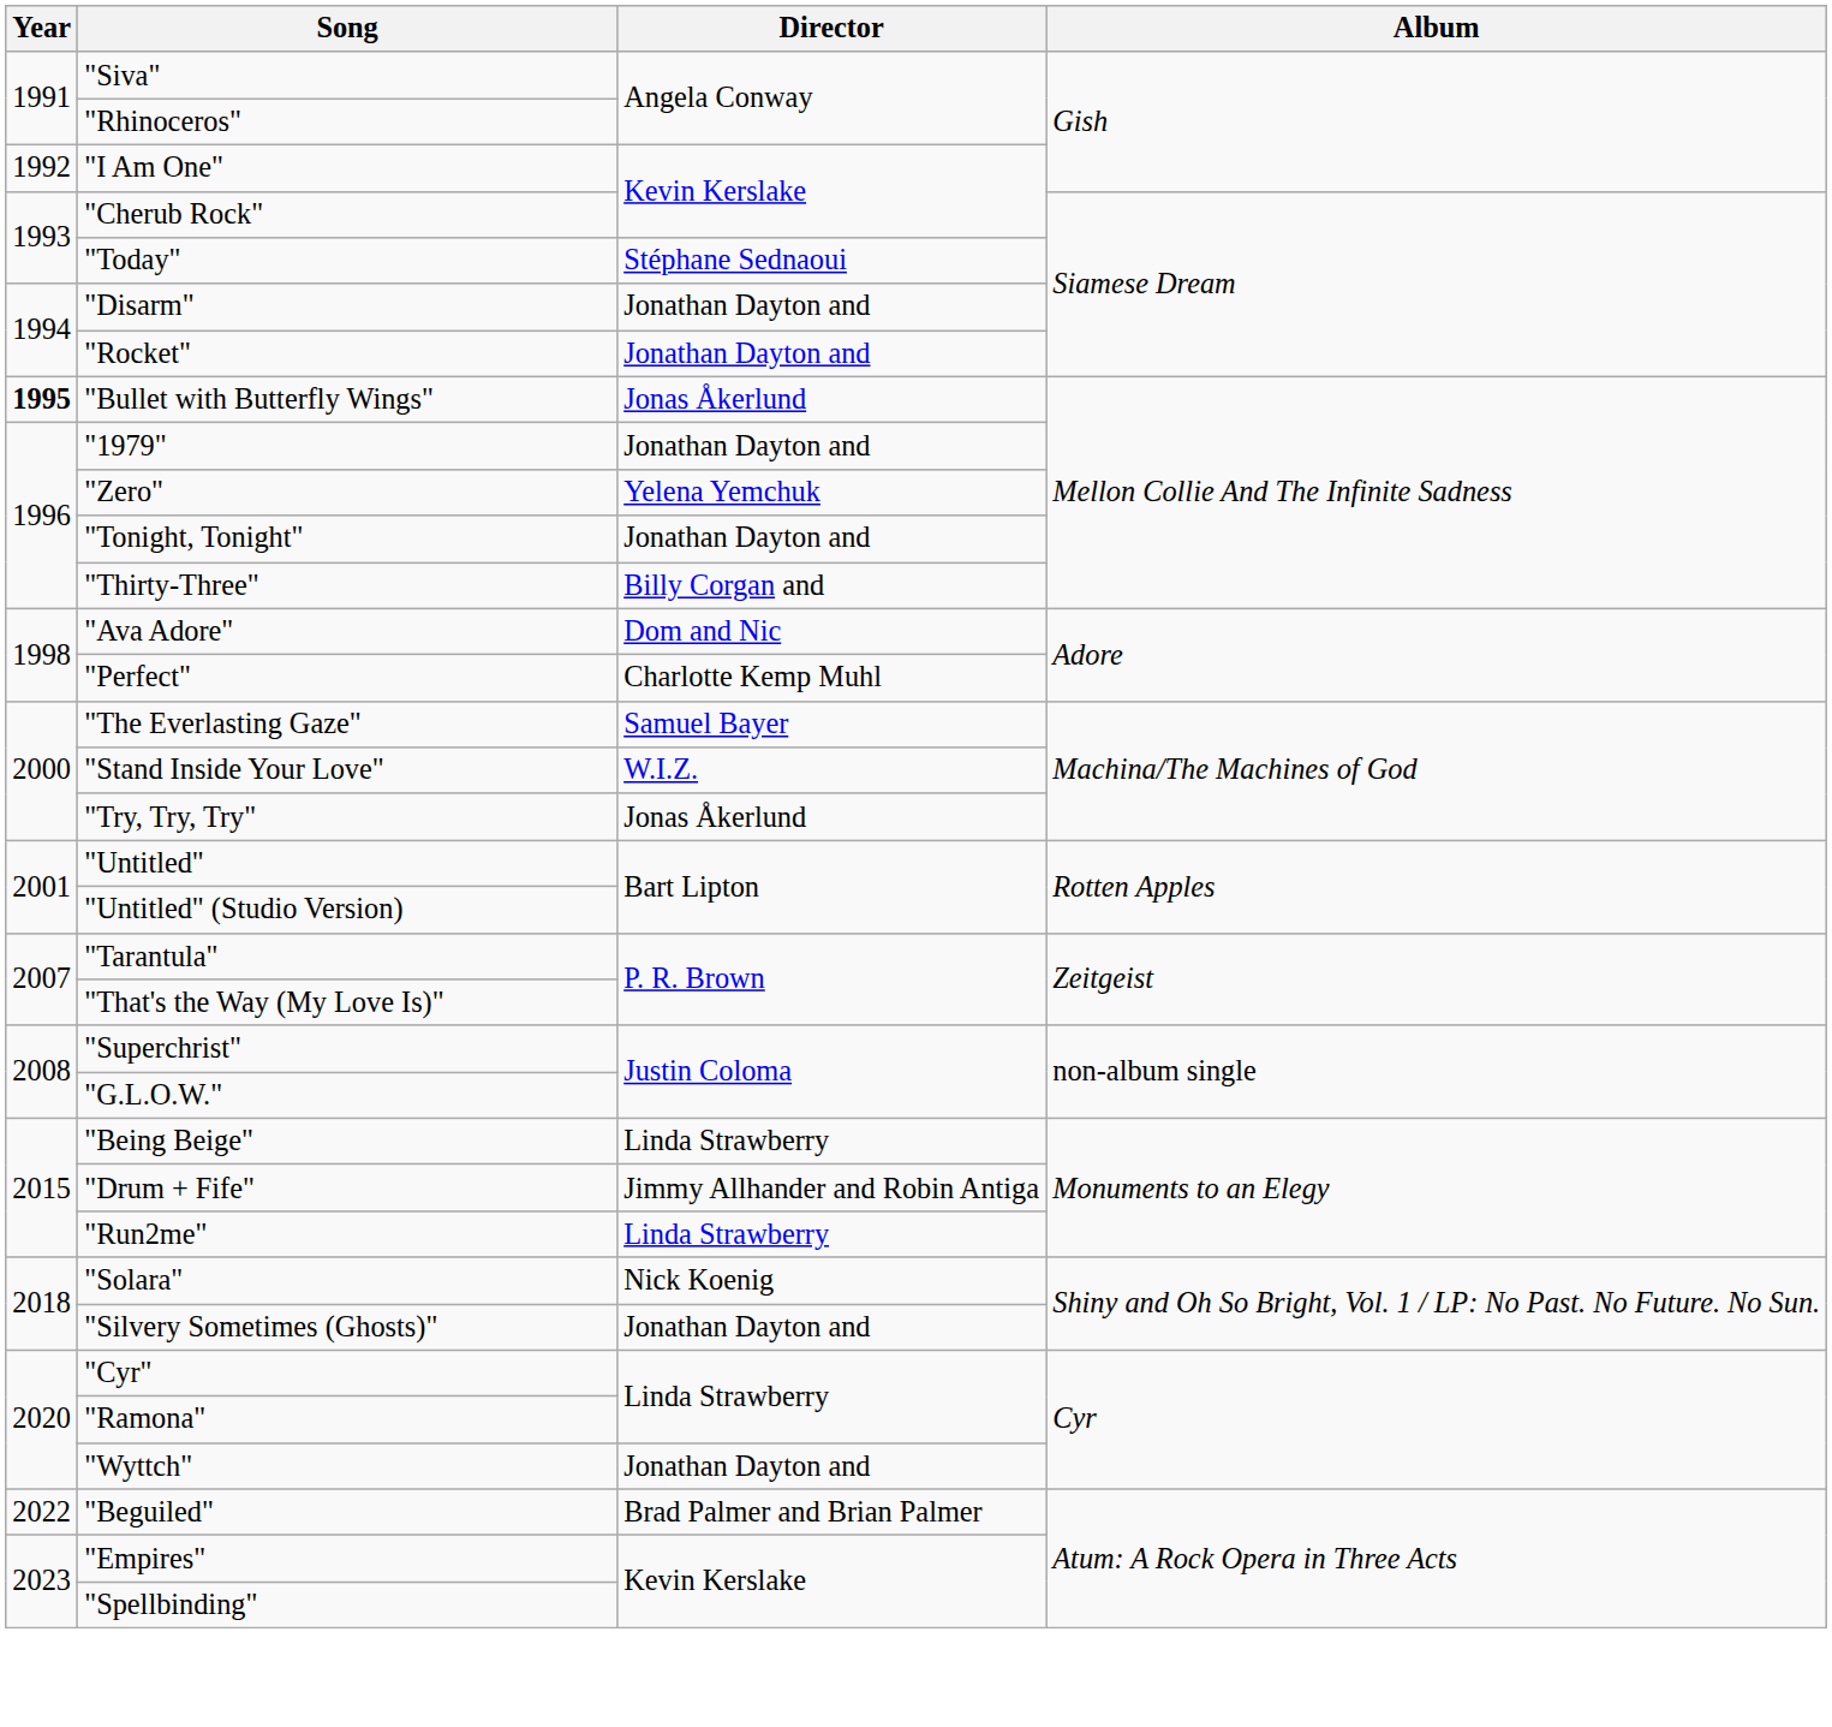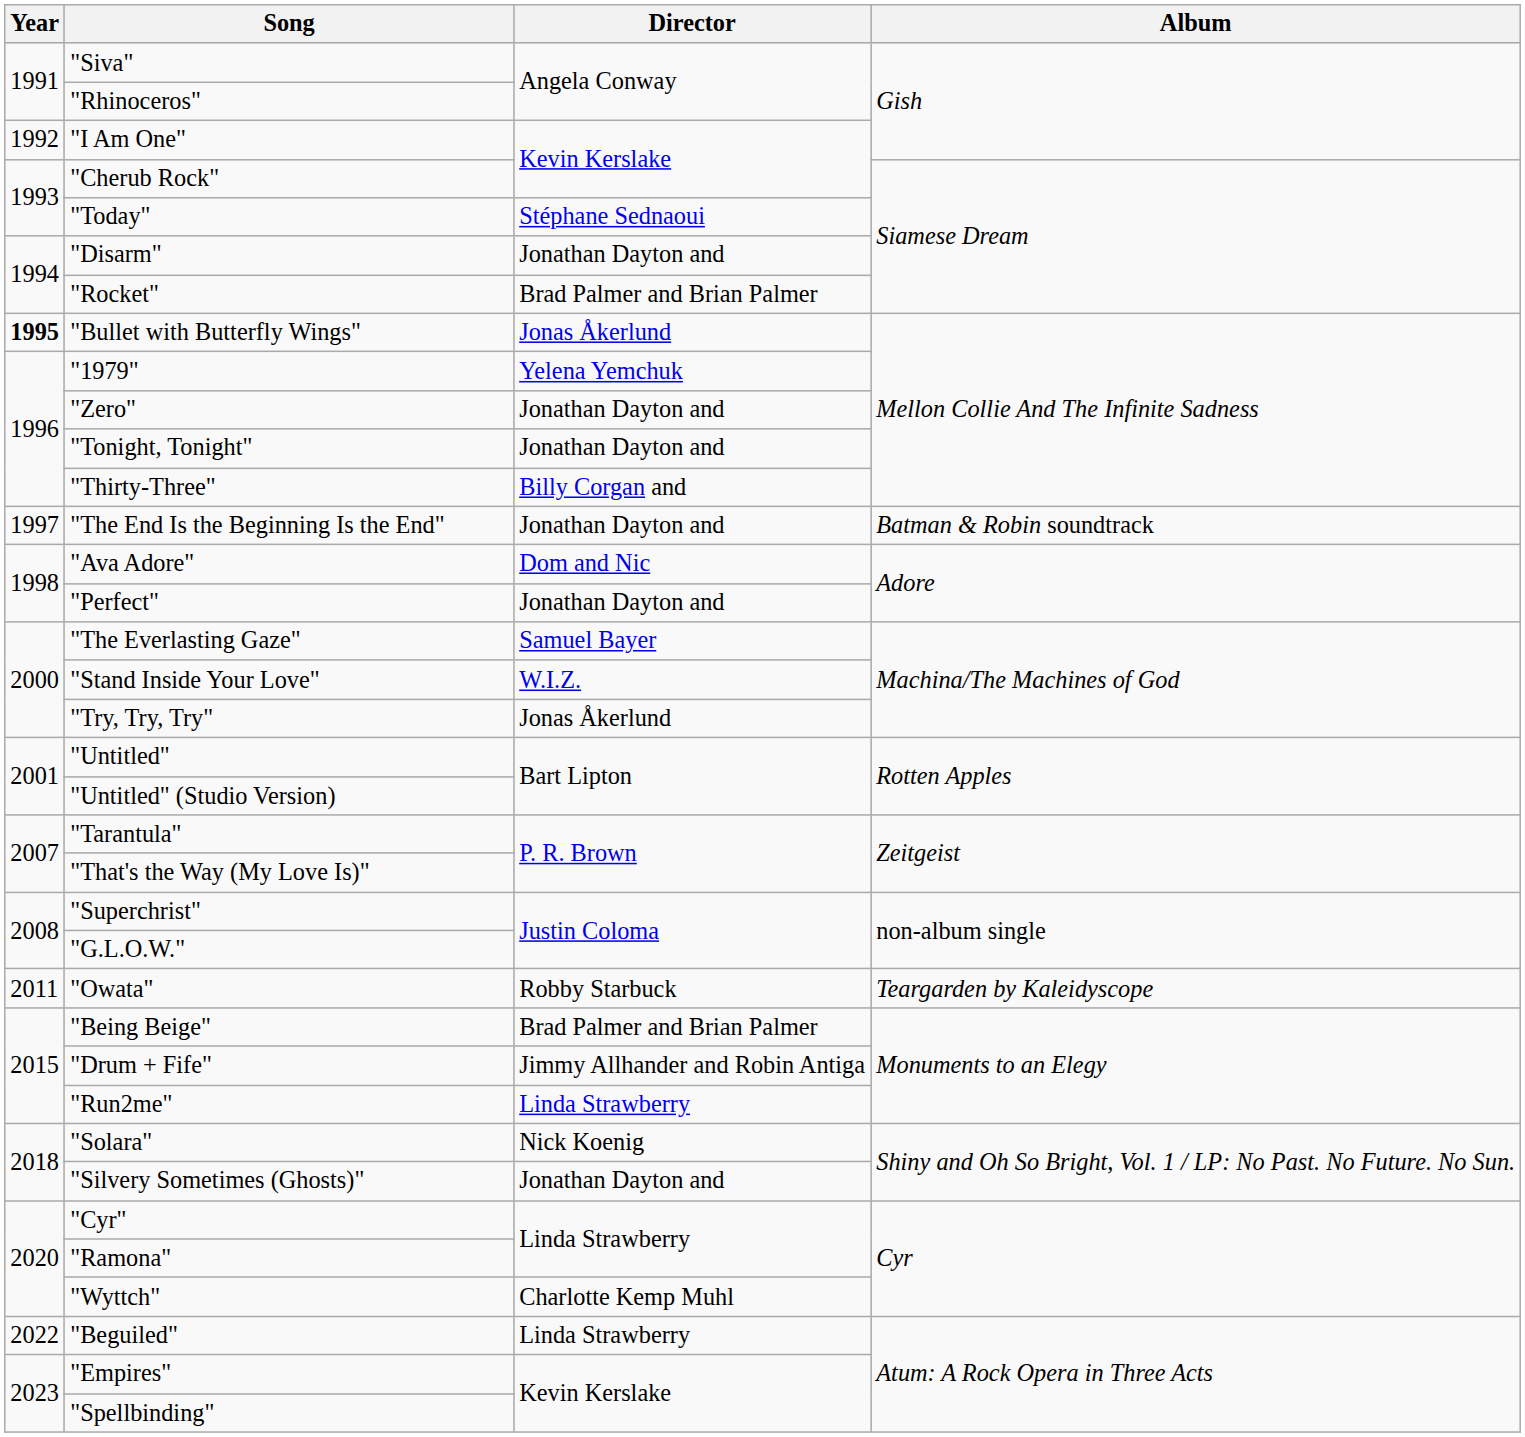"Rocket" | Director: Jonathan Dayton and -> Brad Palmer and Brian Palmer
"1979" | Director: Jonathan Dayton and -> Yelena Yemchuk
"Zero" | Director: Yelena Yemchuk -> Jonathan Dayton and
+ row: 1997 | "The End Is the Beginning Is the End" | Jonathan Dayton and | Batman & Robin soundtrack
"Perfect" | Director: Charlotte Kemp Muhl -> Jonathan Dayton and
+ row: 2011 | "Owata" | Robby Starbuck | Teargarden by Kaleidyscope
"Being Beige" | Director: Linda Strawberry -> Brad Palmer and Brian Palmer
"Wyttch" | Director: Jonathan Dayton and -> Charlotte Kemp Muhl
"Beguiled" | Director: Brad Palmer and Brian Palmer -> Linda Strawberry
